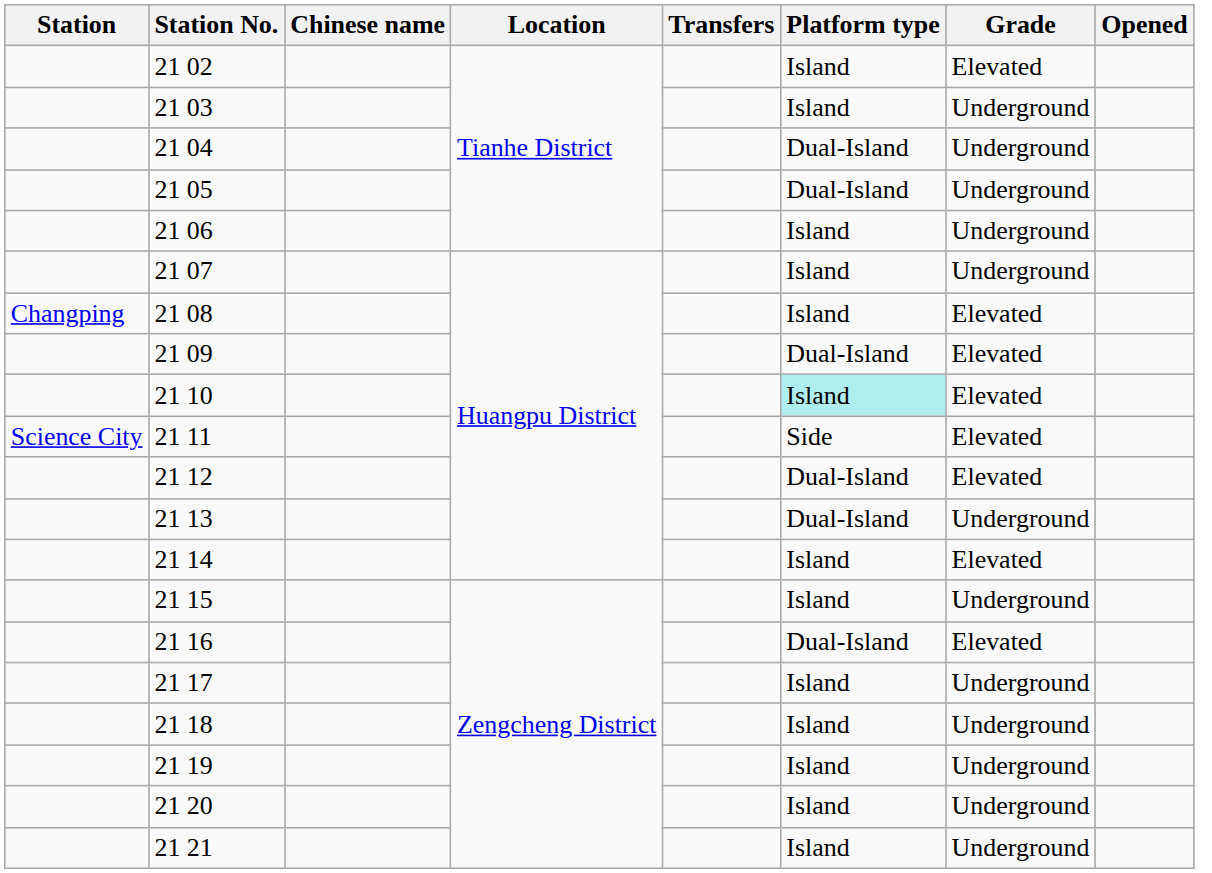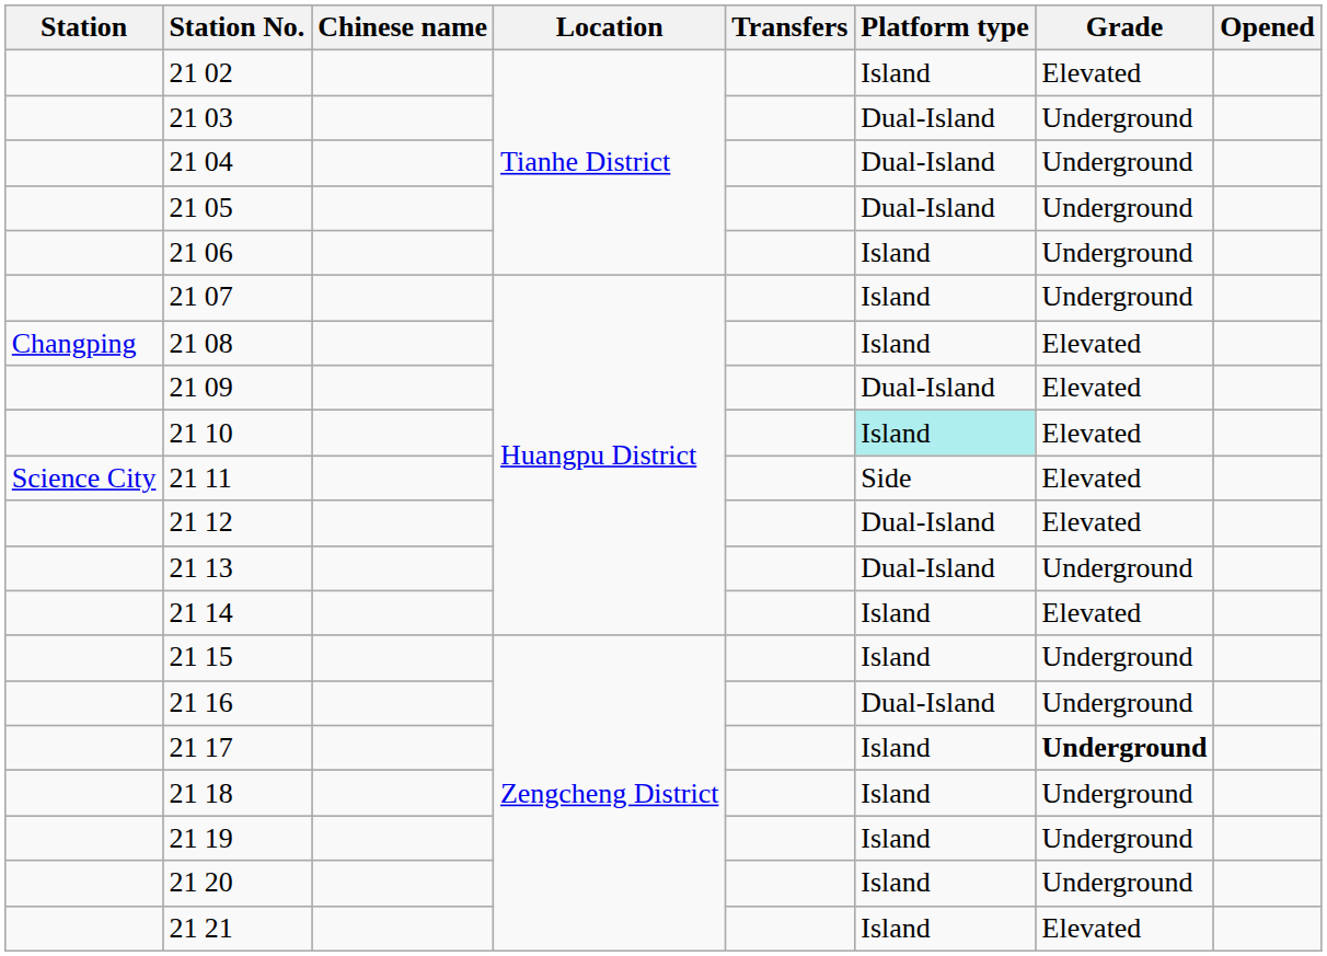21 03 | Platform type: Island -> Dual-Island
21 16 | Grade: Elevated -> Underground
21 17 | Grade: normal -> bold
21 21 | Grade: Underground -> Elevated
